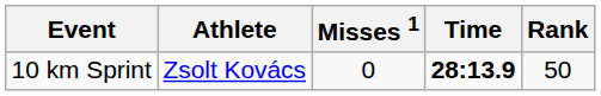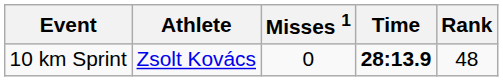10 km Sprint | Rank: 50 -> 48
